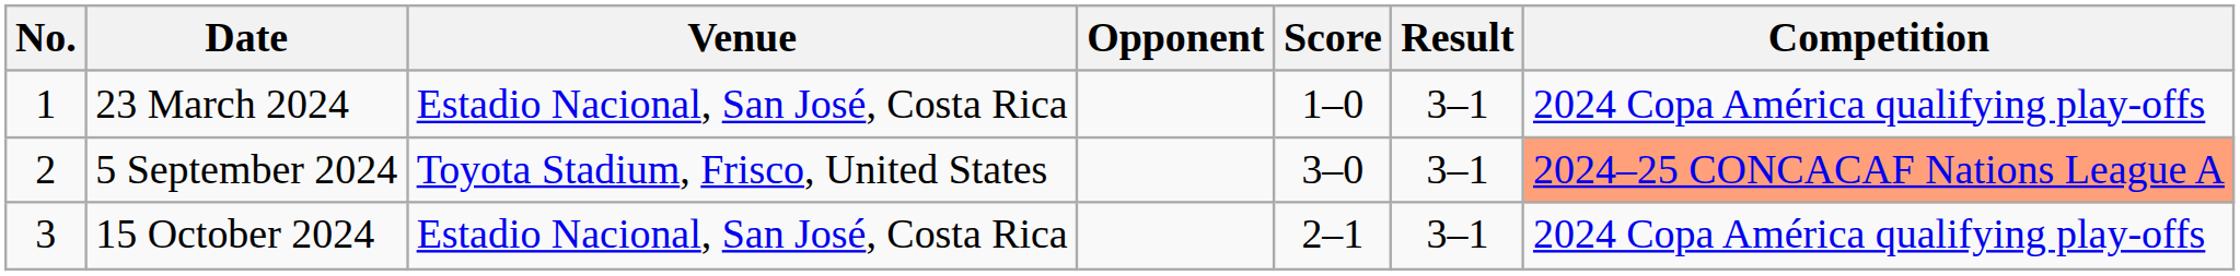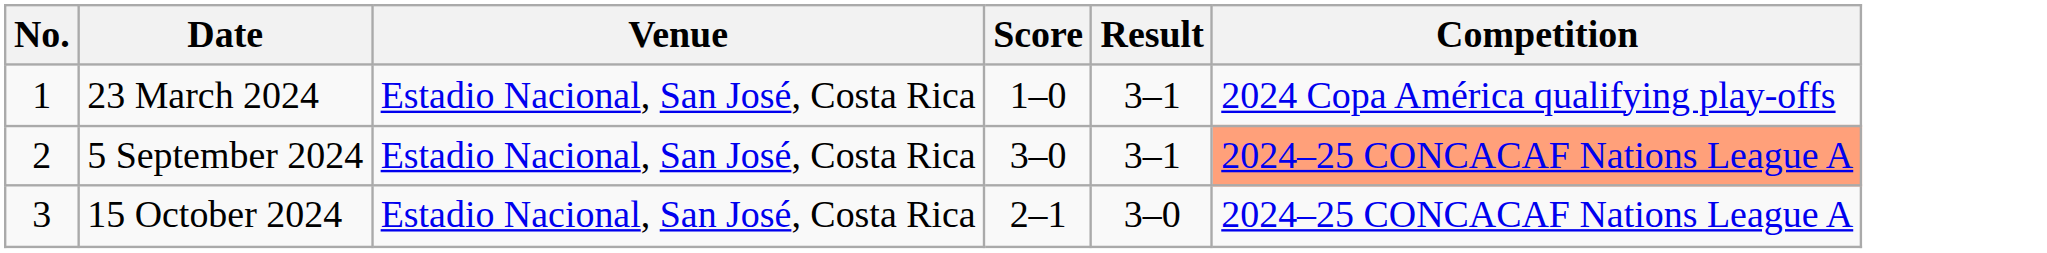- column: Opponent
5 September 2024 | Venue: Toyota Stadium, Frisco, United States -> Estadio Nacional, San José, Costa Rica
15 October 2024 | Result: 3–1 -> 3–0
15 October 2024 | Competition: 2024 Copa América qualifying play-offs -> 2024–25 CONCACAF Nations League A
